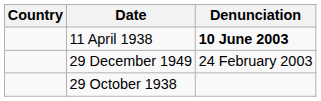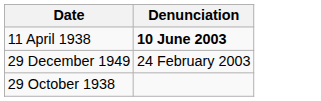- column: Country
